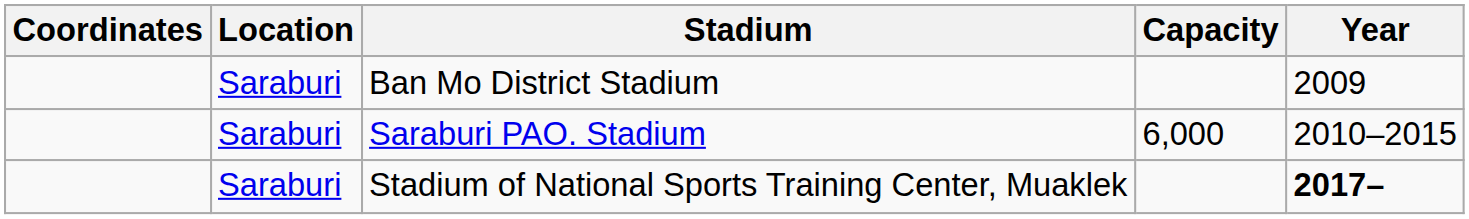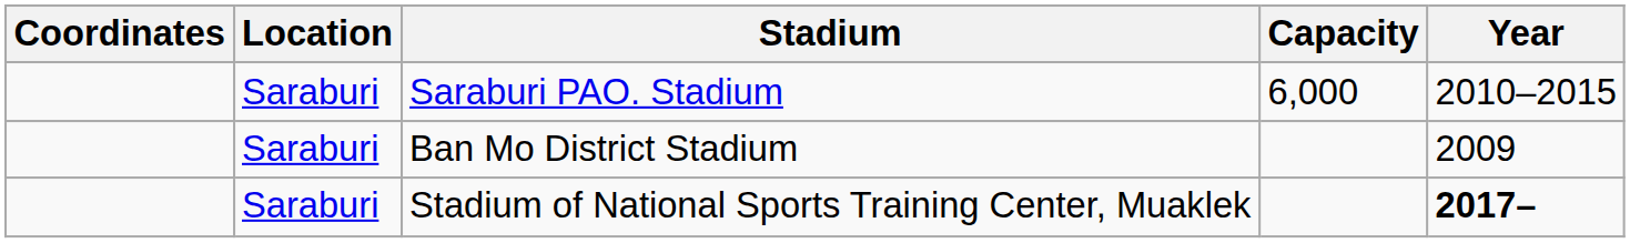rows swapped: Ban Mo District Stadium <-> Saraburi PAO. Stadium
